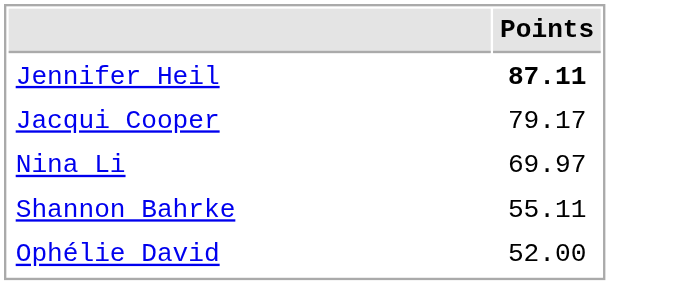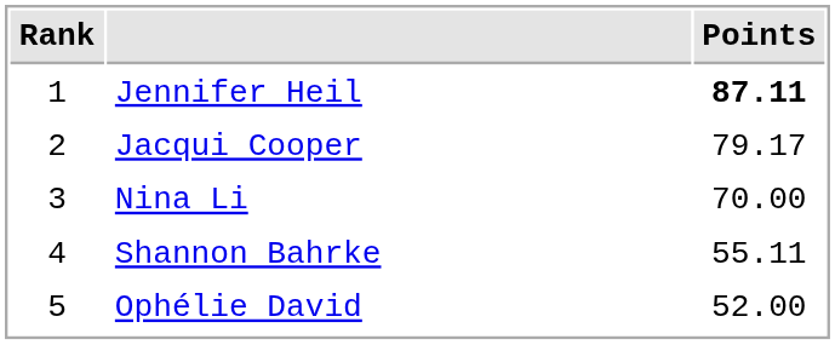+ column: Rank | 1 | 2 | 3 | 4 | 5
Nina Li | Points: 69.97 -> 70.00
